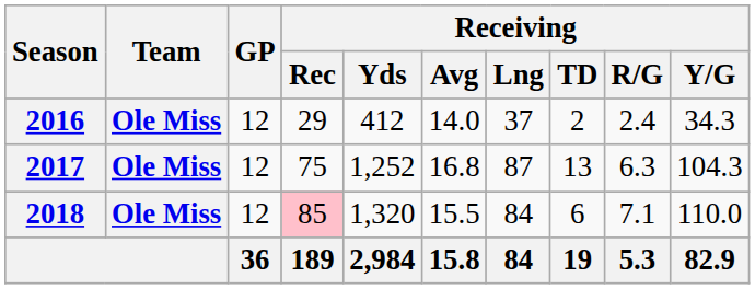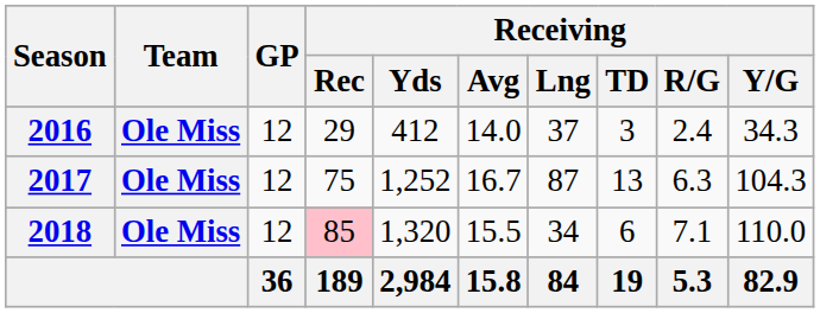2016 | Receiving / TD: 2 -> 3
2017 | Receiving / Avg: 16.8 -> 16.7
2018 | Receiving / Lng: 84 -> 34
